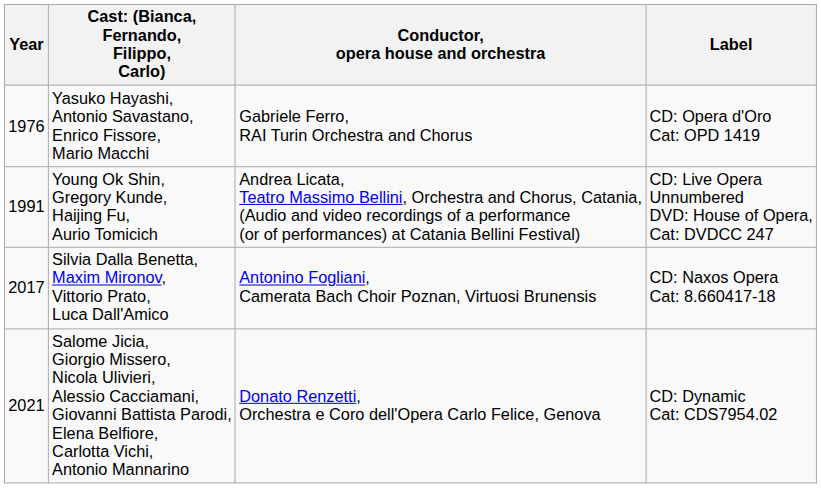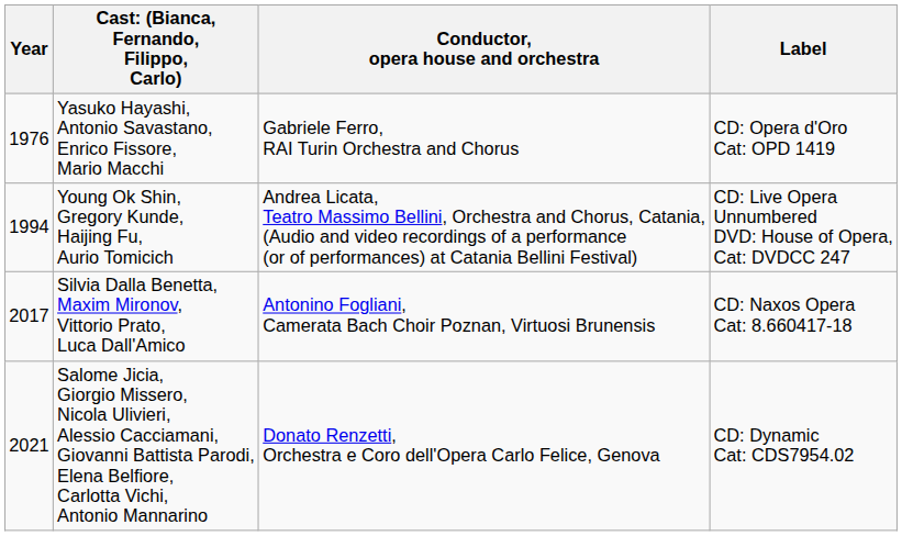Young Ok Shin, Gregory Kunde, Haijing Fu, Aurio Tomicich | Year: 1991 -> 1994
